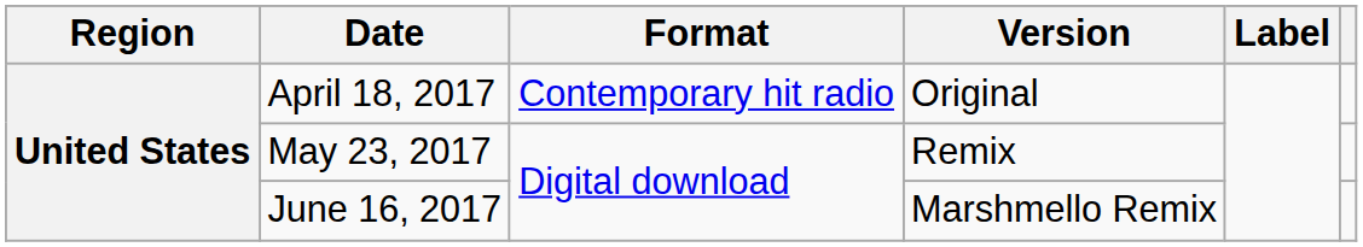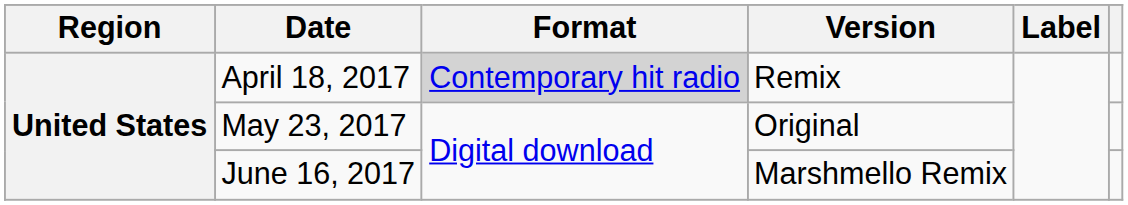April 18, 2017 | Format: no background -> lightgrey background
April 18, 2017 | Version: Original -> Remix
May 23, 2017 | Version: Remix -> Original
